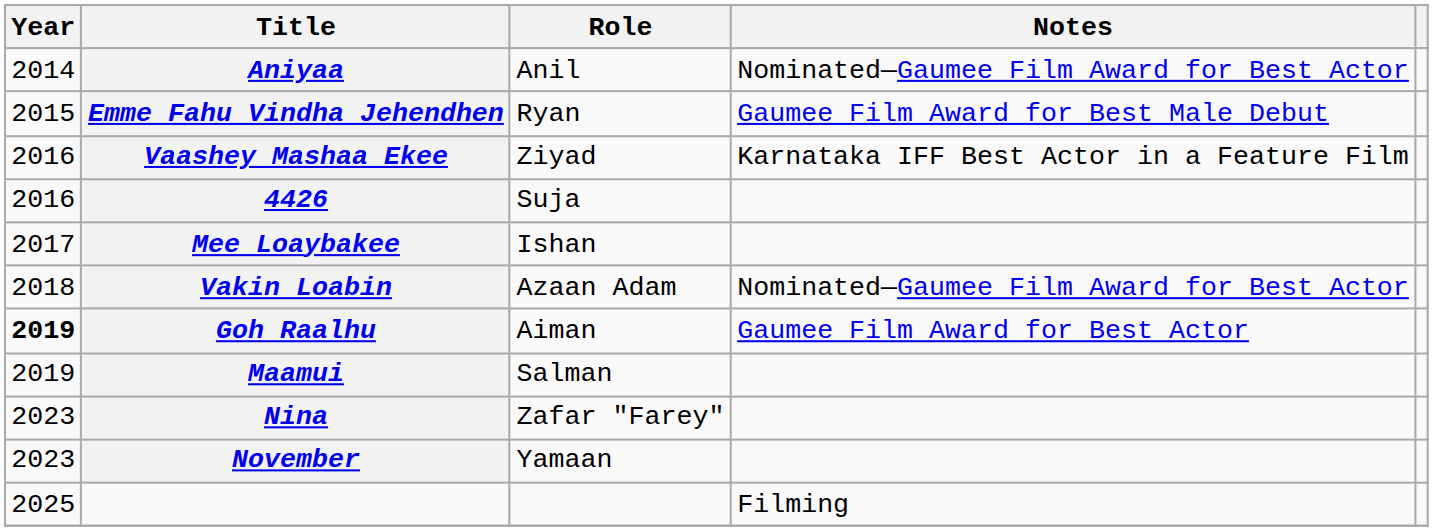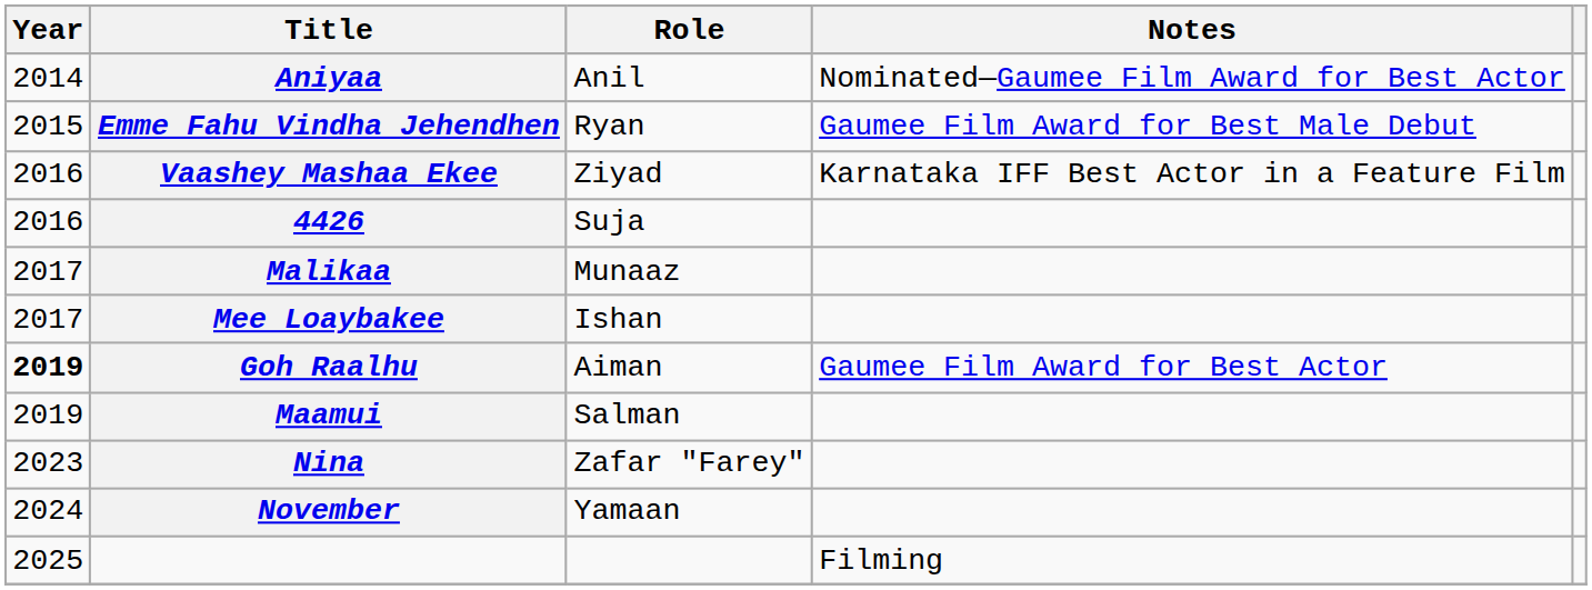+ row: 2017 | Malikaa | Munaaz
- row: 2018 | Vakin Loabin | Azaan Adam | Nominated—Gaumee Film Award for Best Actor
November | Year: 2023 -> 2024
